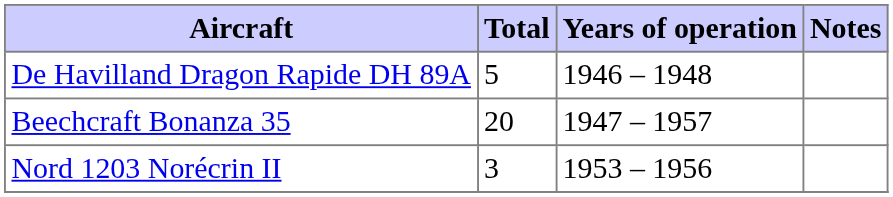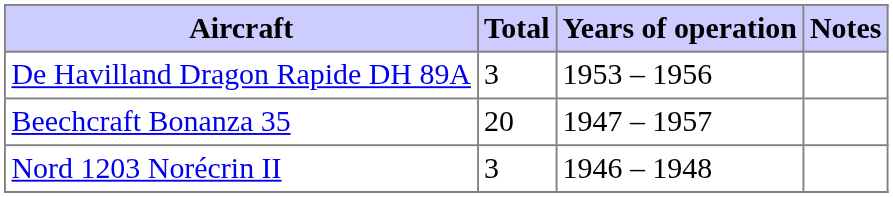De Havilland Dragon Rapide DH 89A | Total: 5 -> 3
De Havilland Dragon Rapide DH 89A | Years of operation: 1946 – 1948 -> 1953 – 1956
Nord 1203 Norécrin II | Years of operation: 1953 – 1956 -> 1946 – 1948
